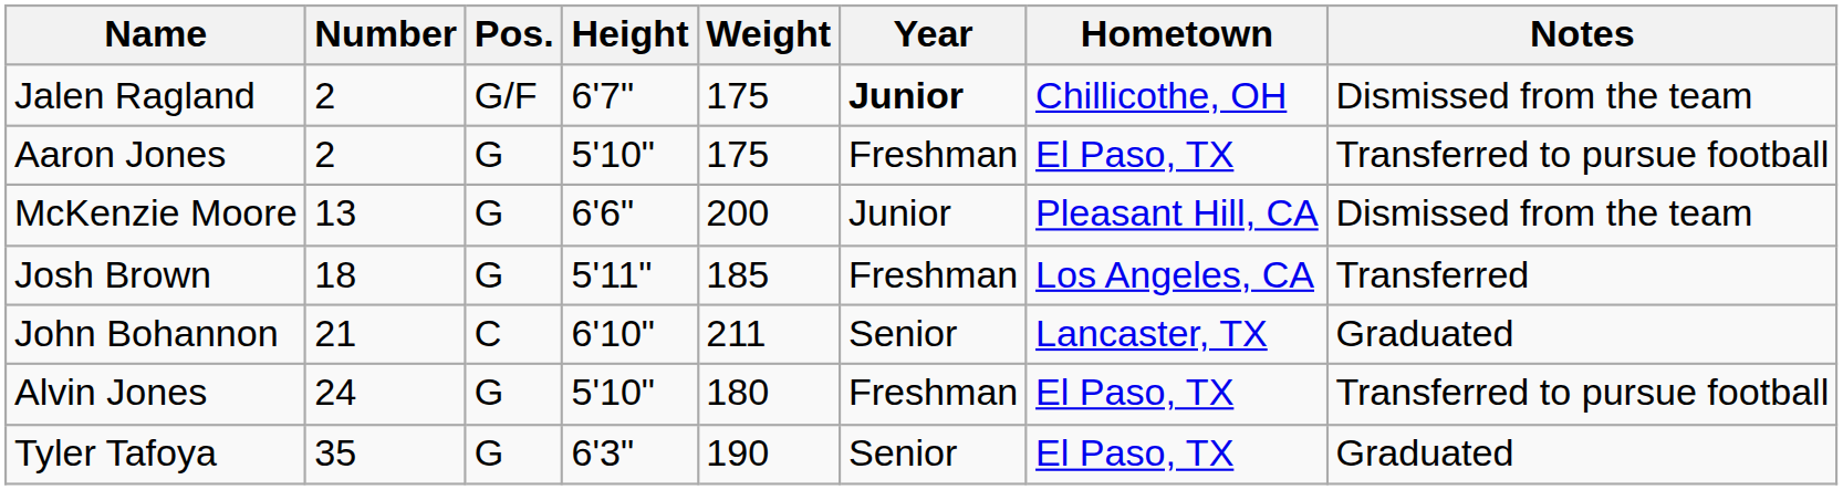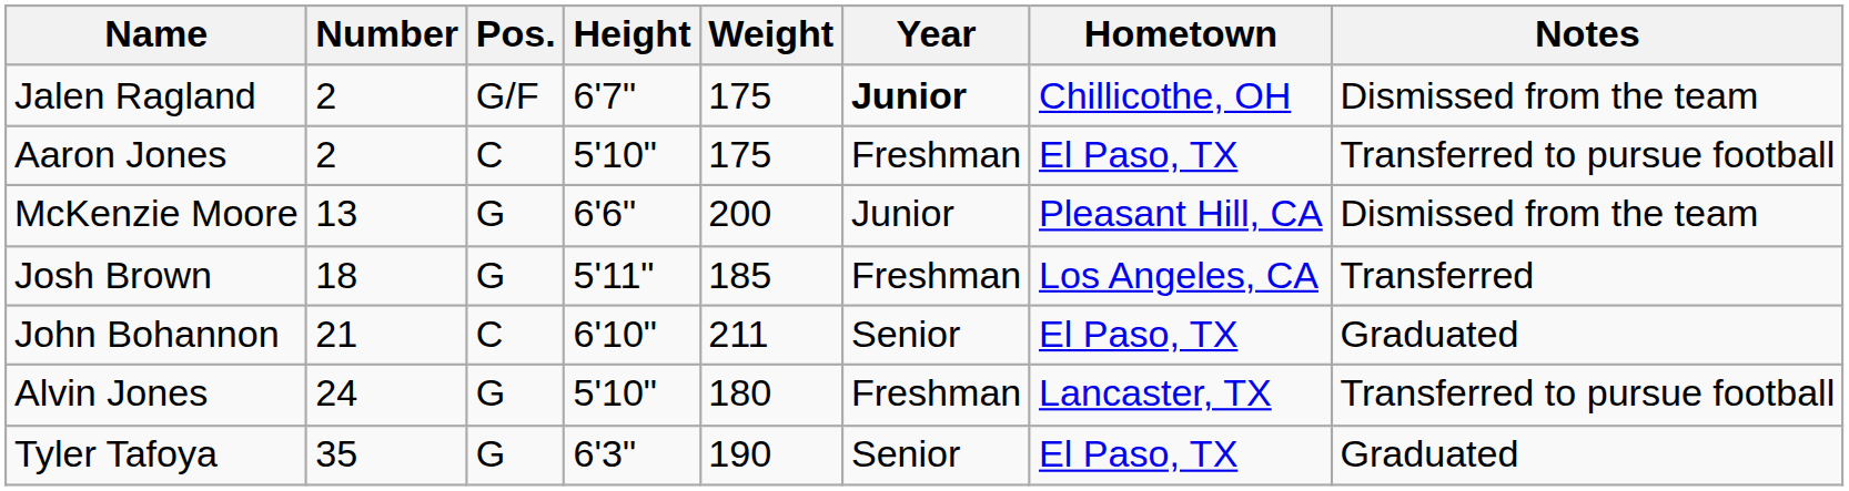Aaron Jones | Pos.: G -> C
John Bohannon | Hometown: Lancaster, TX -> El Paso, TX
Alvin Jones | Hometown: El Paso, TX -> Lancaster, TX
